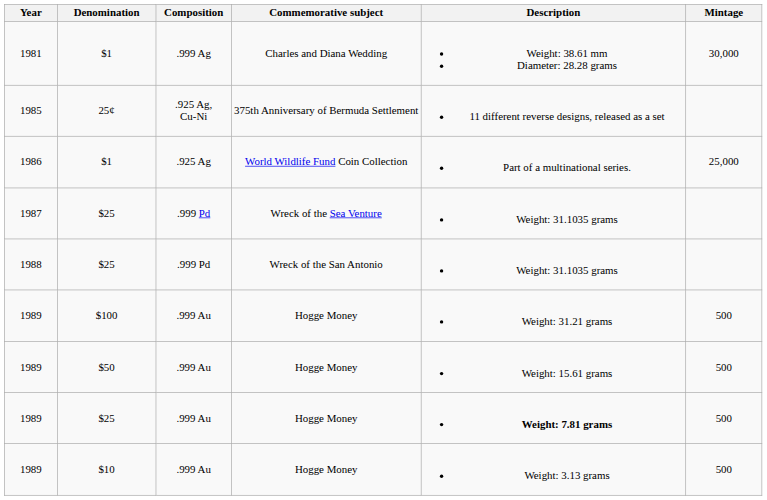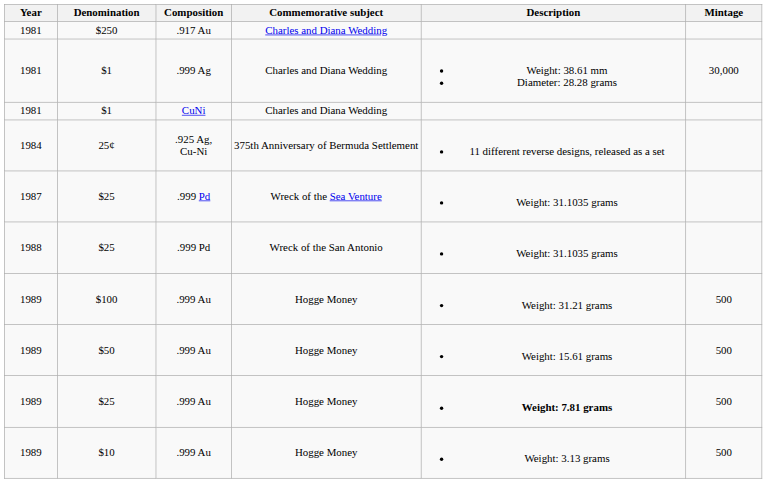+ row: 1981 | $250 | .917 Au | Charles and Diana Wedding
+ row: 1981 | $1 | CuNi | Charles and Diana Wedding
25¢ | Year: 1985 -> 1984
- row: 1986 | $1 | .925 Ag | World Wildlife Fund Coin Collection | Part of a multinational series. | 25,000
